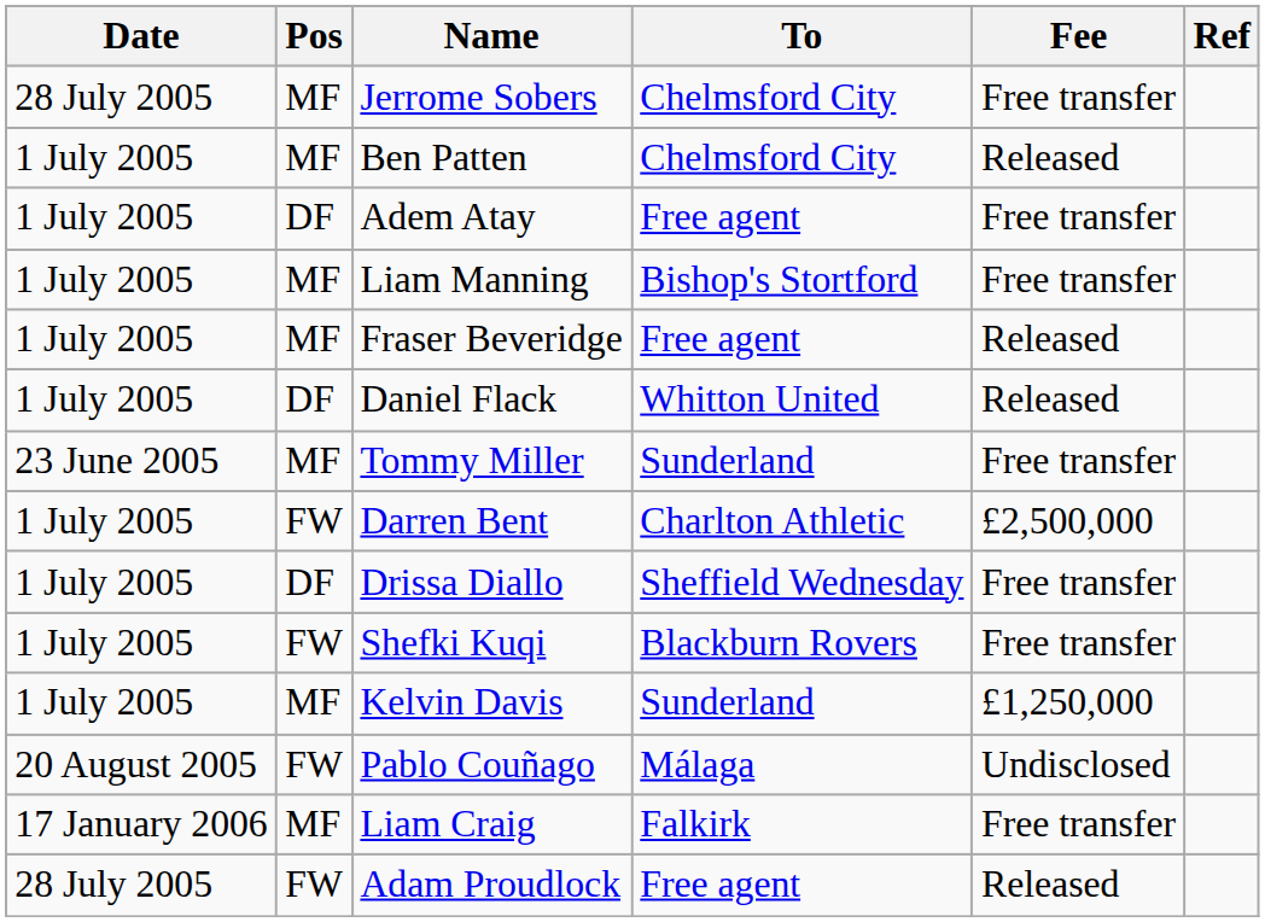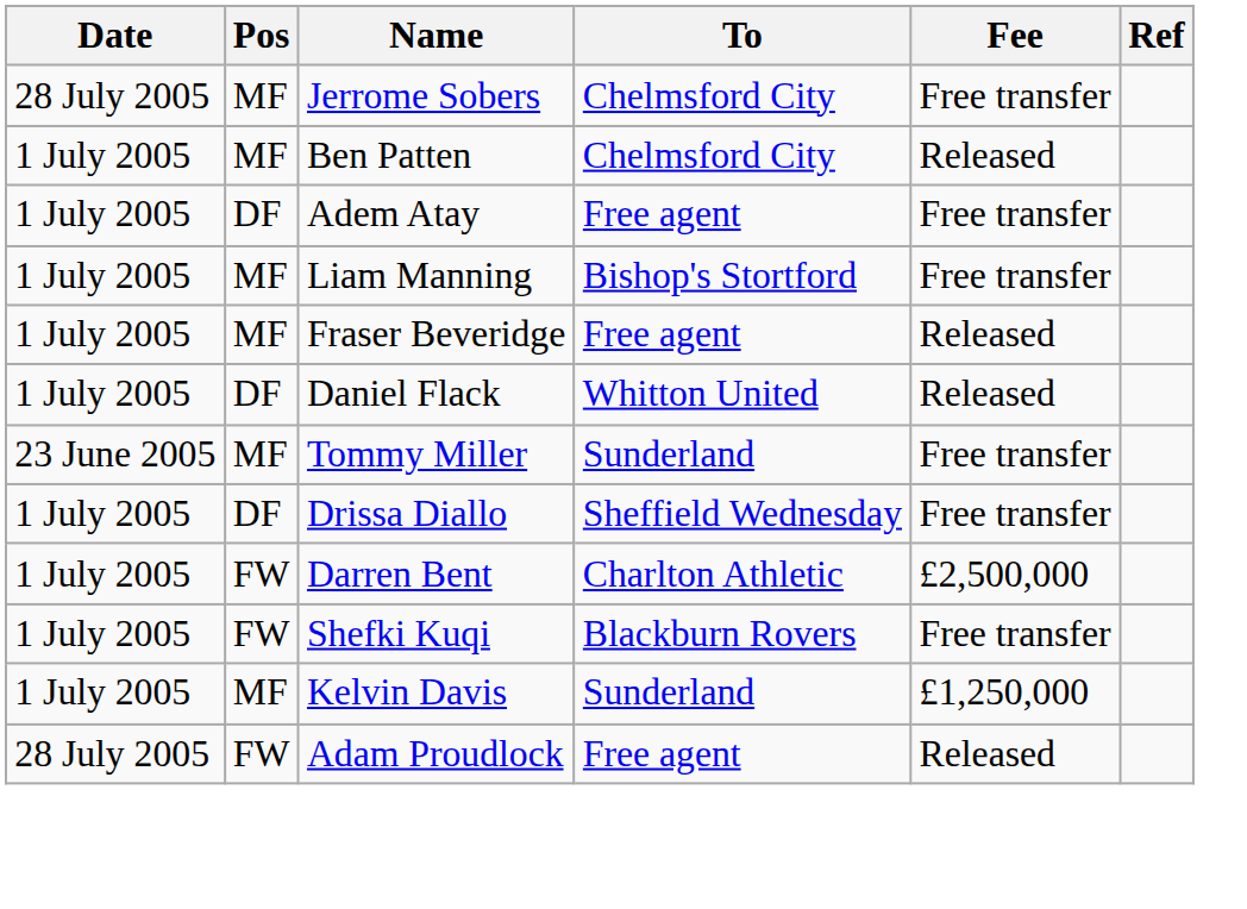rows swapped: Drissa Diallo <-> Darren Bent
- row: 20 August 2005 | FW | Pablo Couñago | Málaga | Undisclosed
- row: 17 January 2006 | MF | Liam Craig | Falkirk | Free transfer
